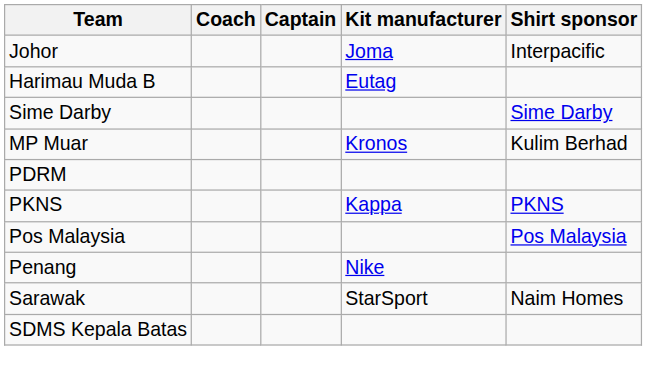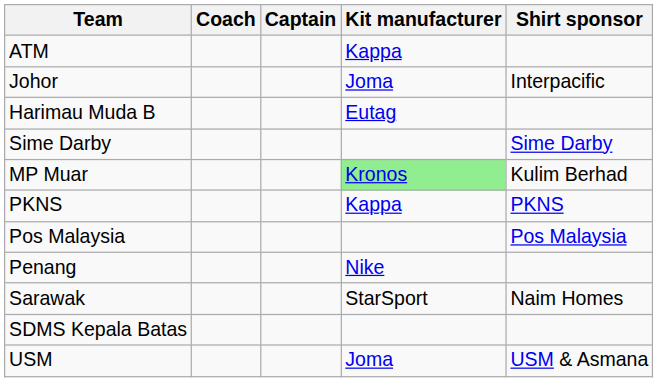+ row: ATM | Kappa
MP Muar | Kit manufacturer: no background -> lightgreen background
- row: PDRM
+ row: USM | Joma | USM & Asmana
